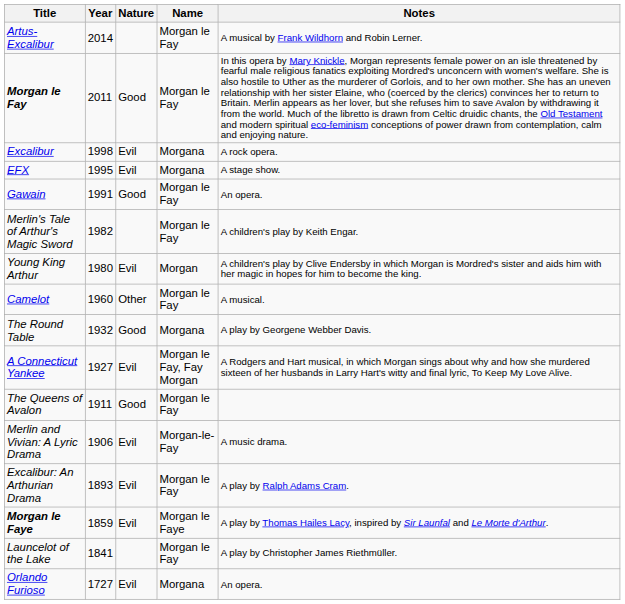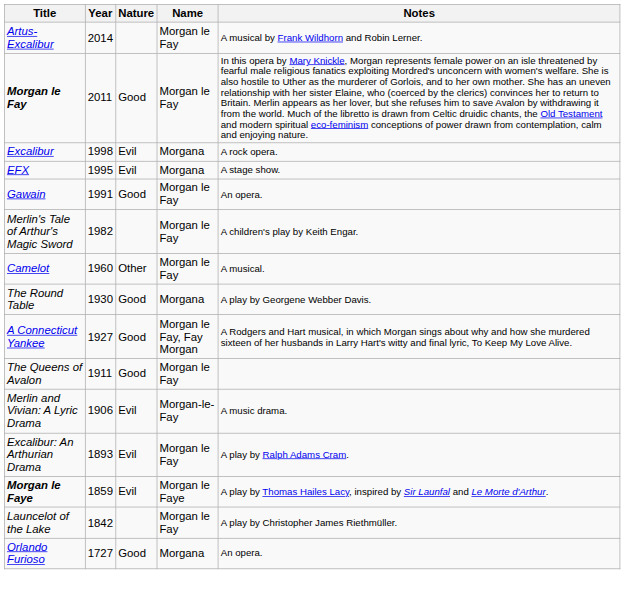- row: Young King Arthur | 1980 | Evil | Morgan | A children's play by Clive Endersby in which Morgan is Mordred's sister and aids him with her magic in hopes for him to become the king.
The Round Table | Year: 1932 -> 1930
A Connecticut Yankee | Nature: Evil -> Good
Launcelot of the Lake | Year: 1841 -> 1842
Orlando Furioso | Nature: Evil -> Good
